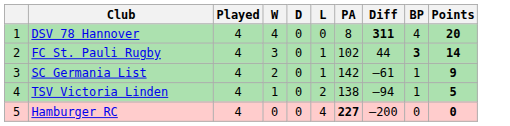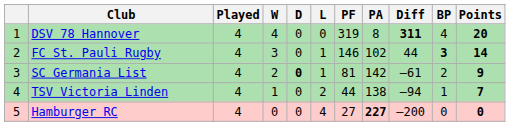+ column: PF | 319 | 146 | 81 | 44 | 27
SC Germania List | D: normal -> bold
SC Germania List | BP: 1 -> 2
TSV Victoria Linden | Points: 5 -> 7
